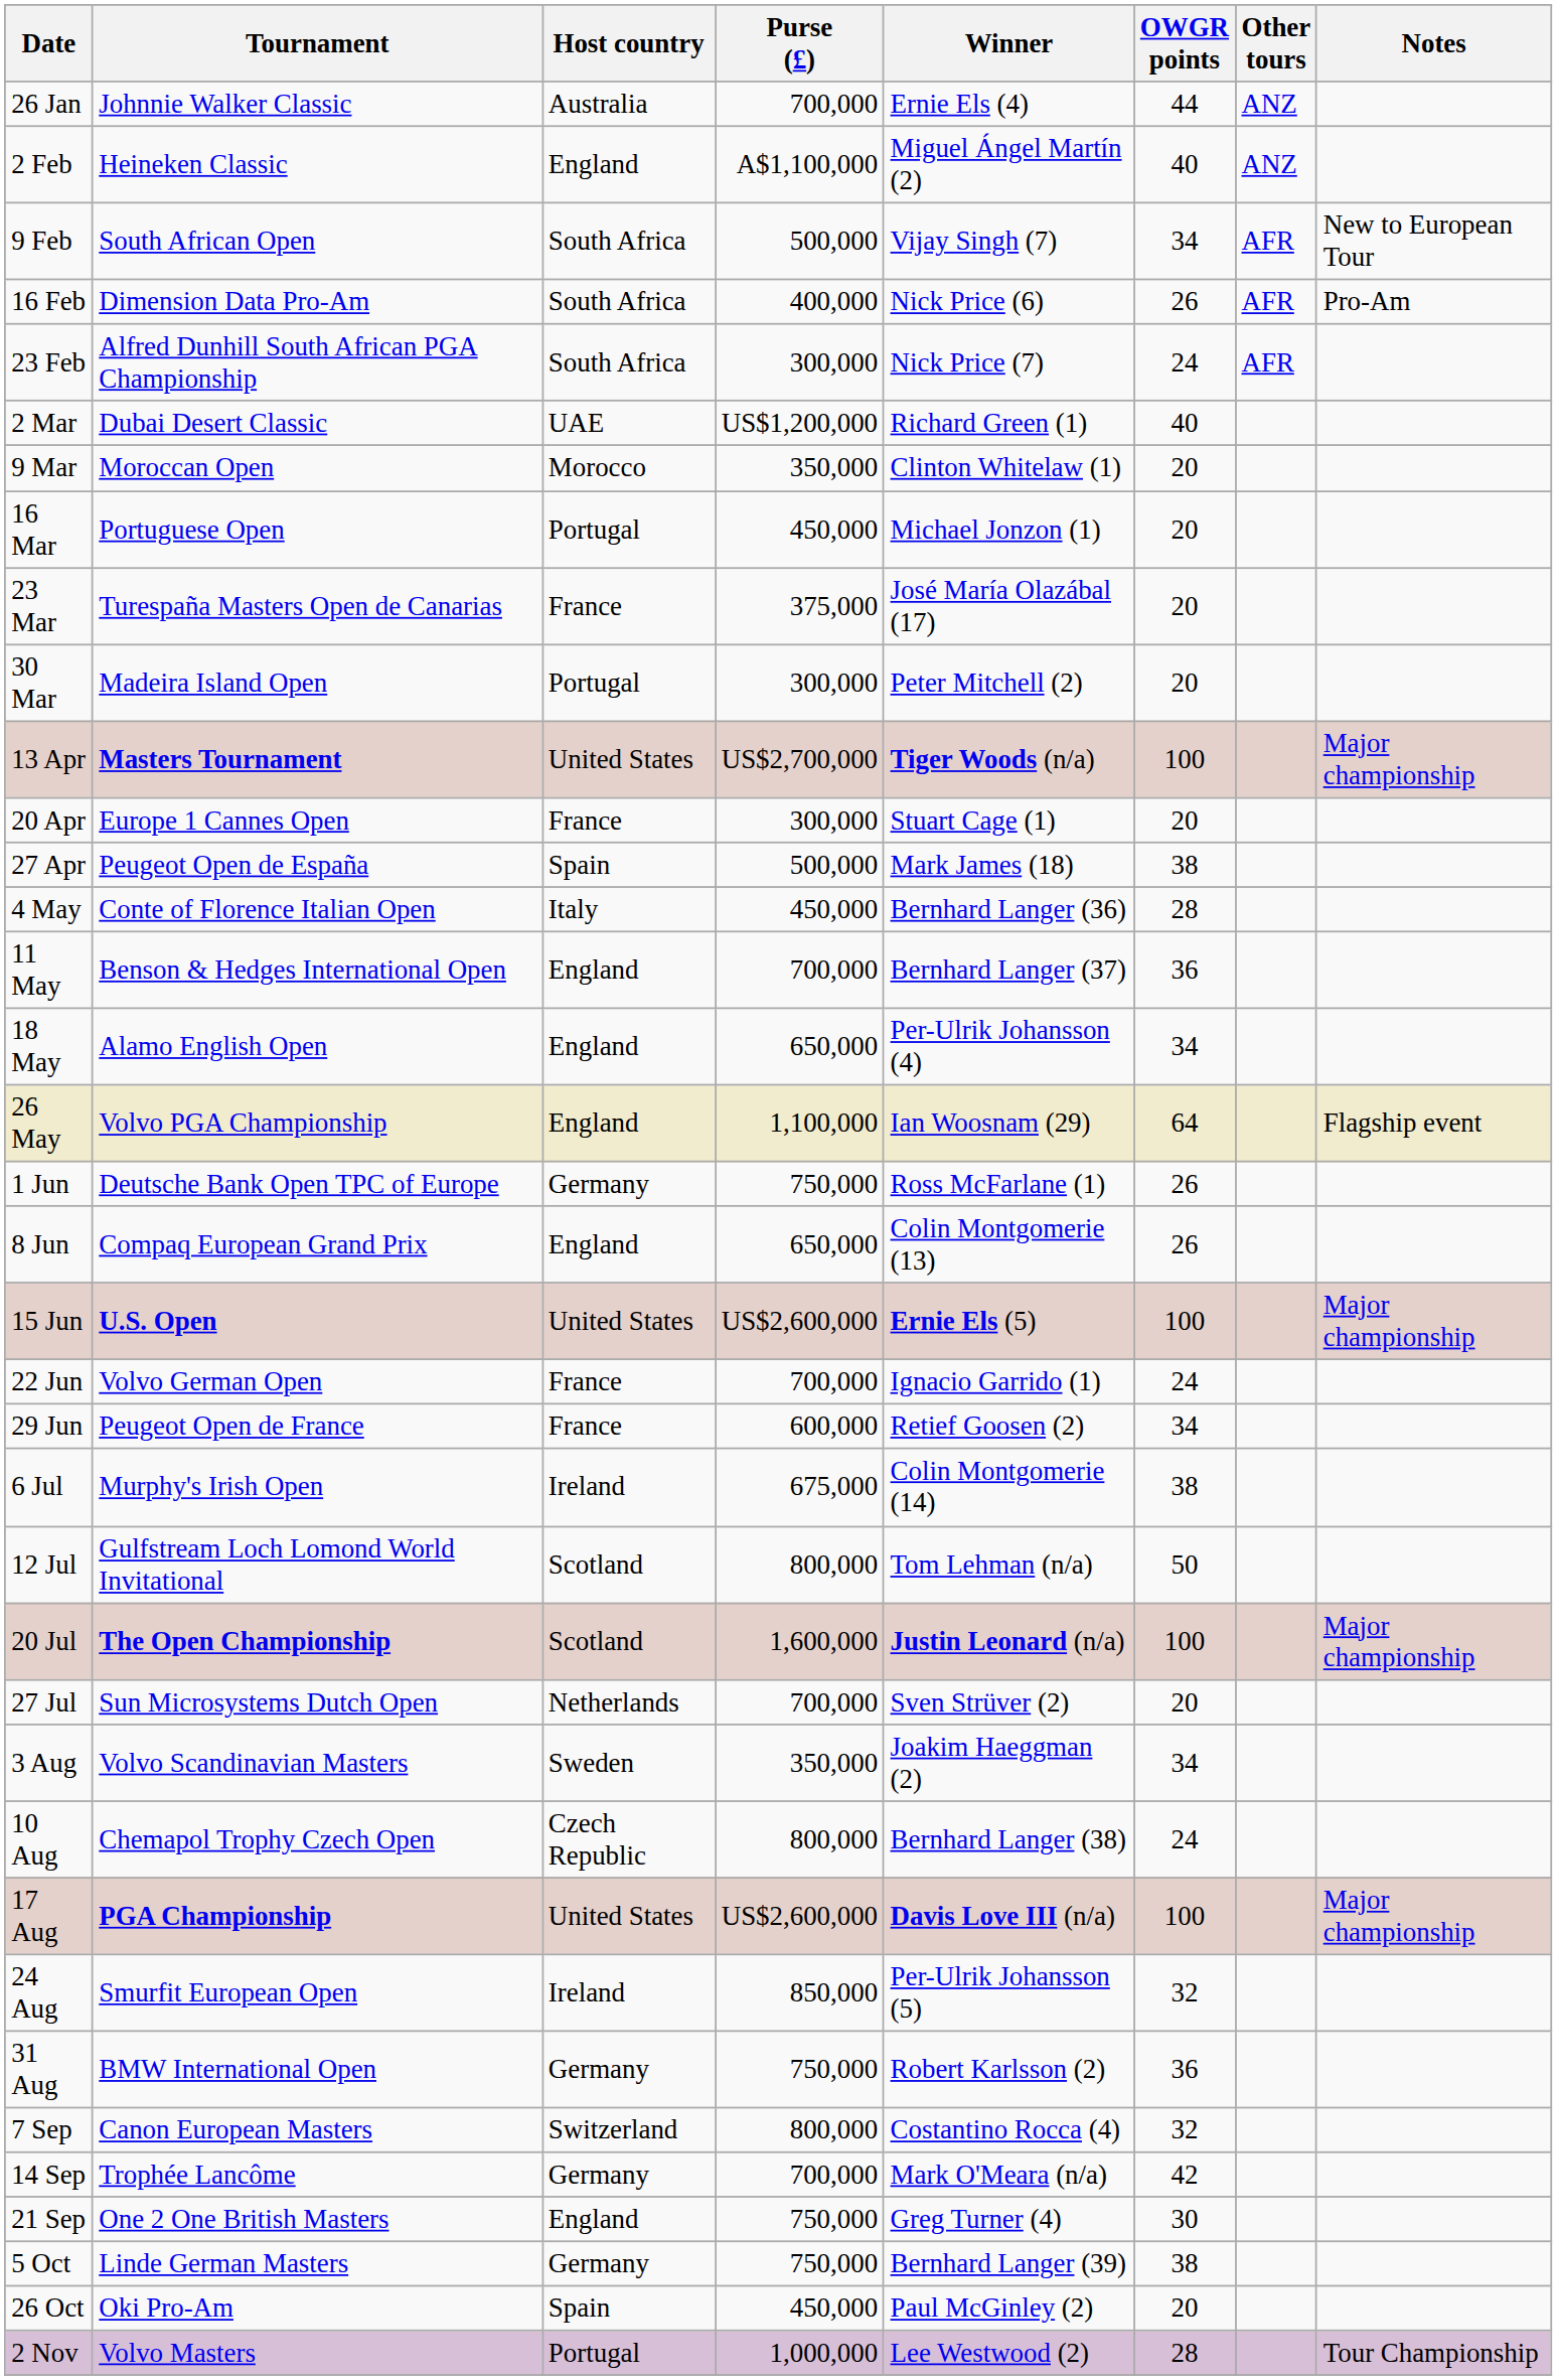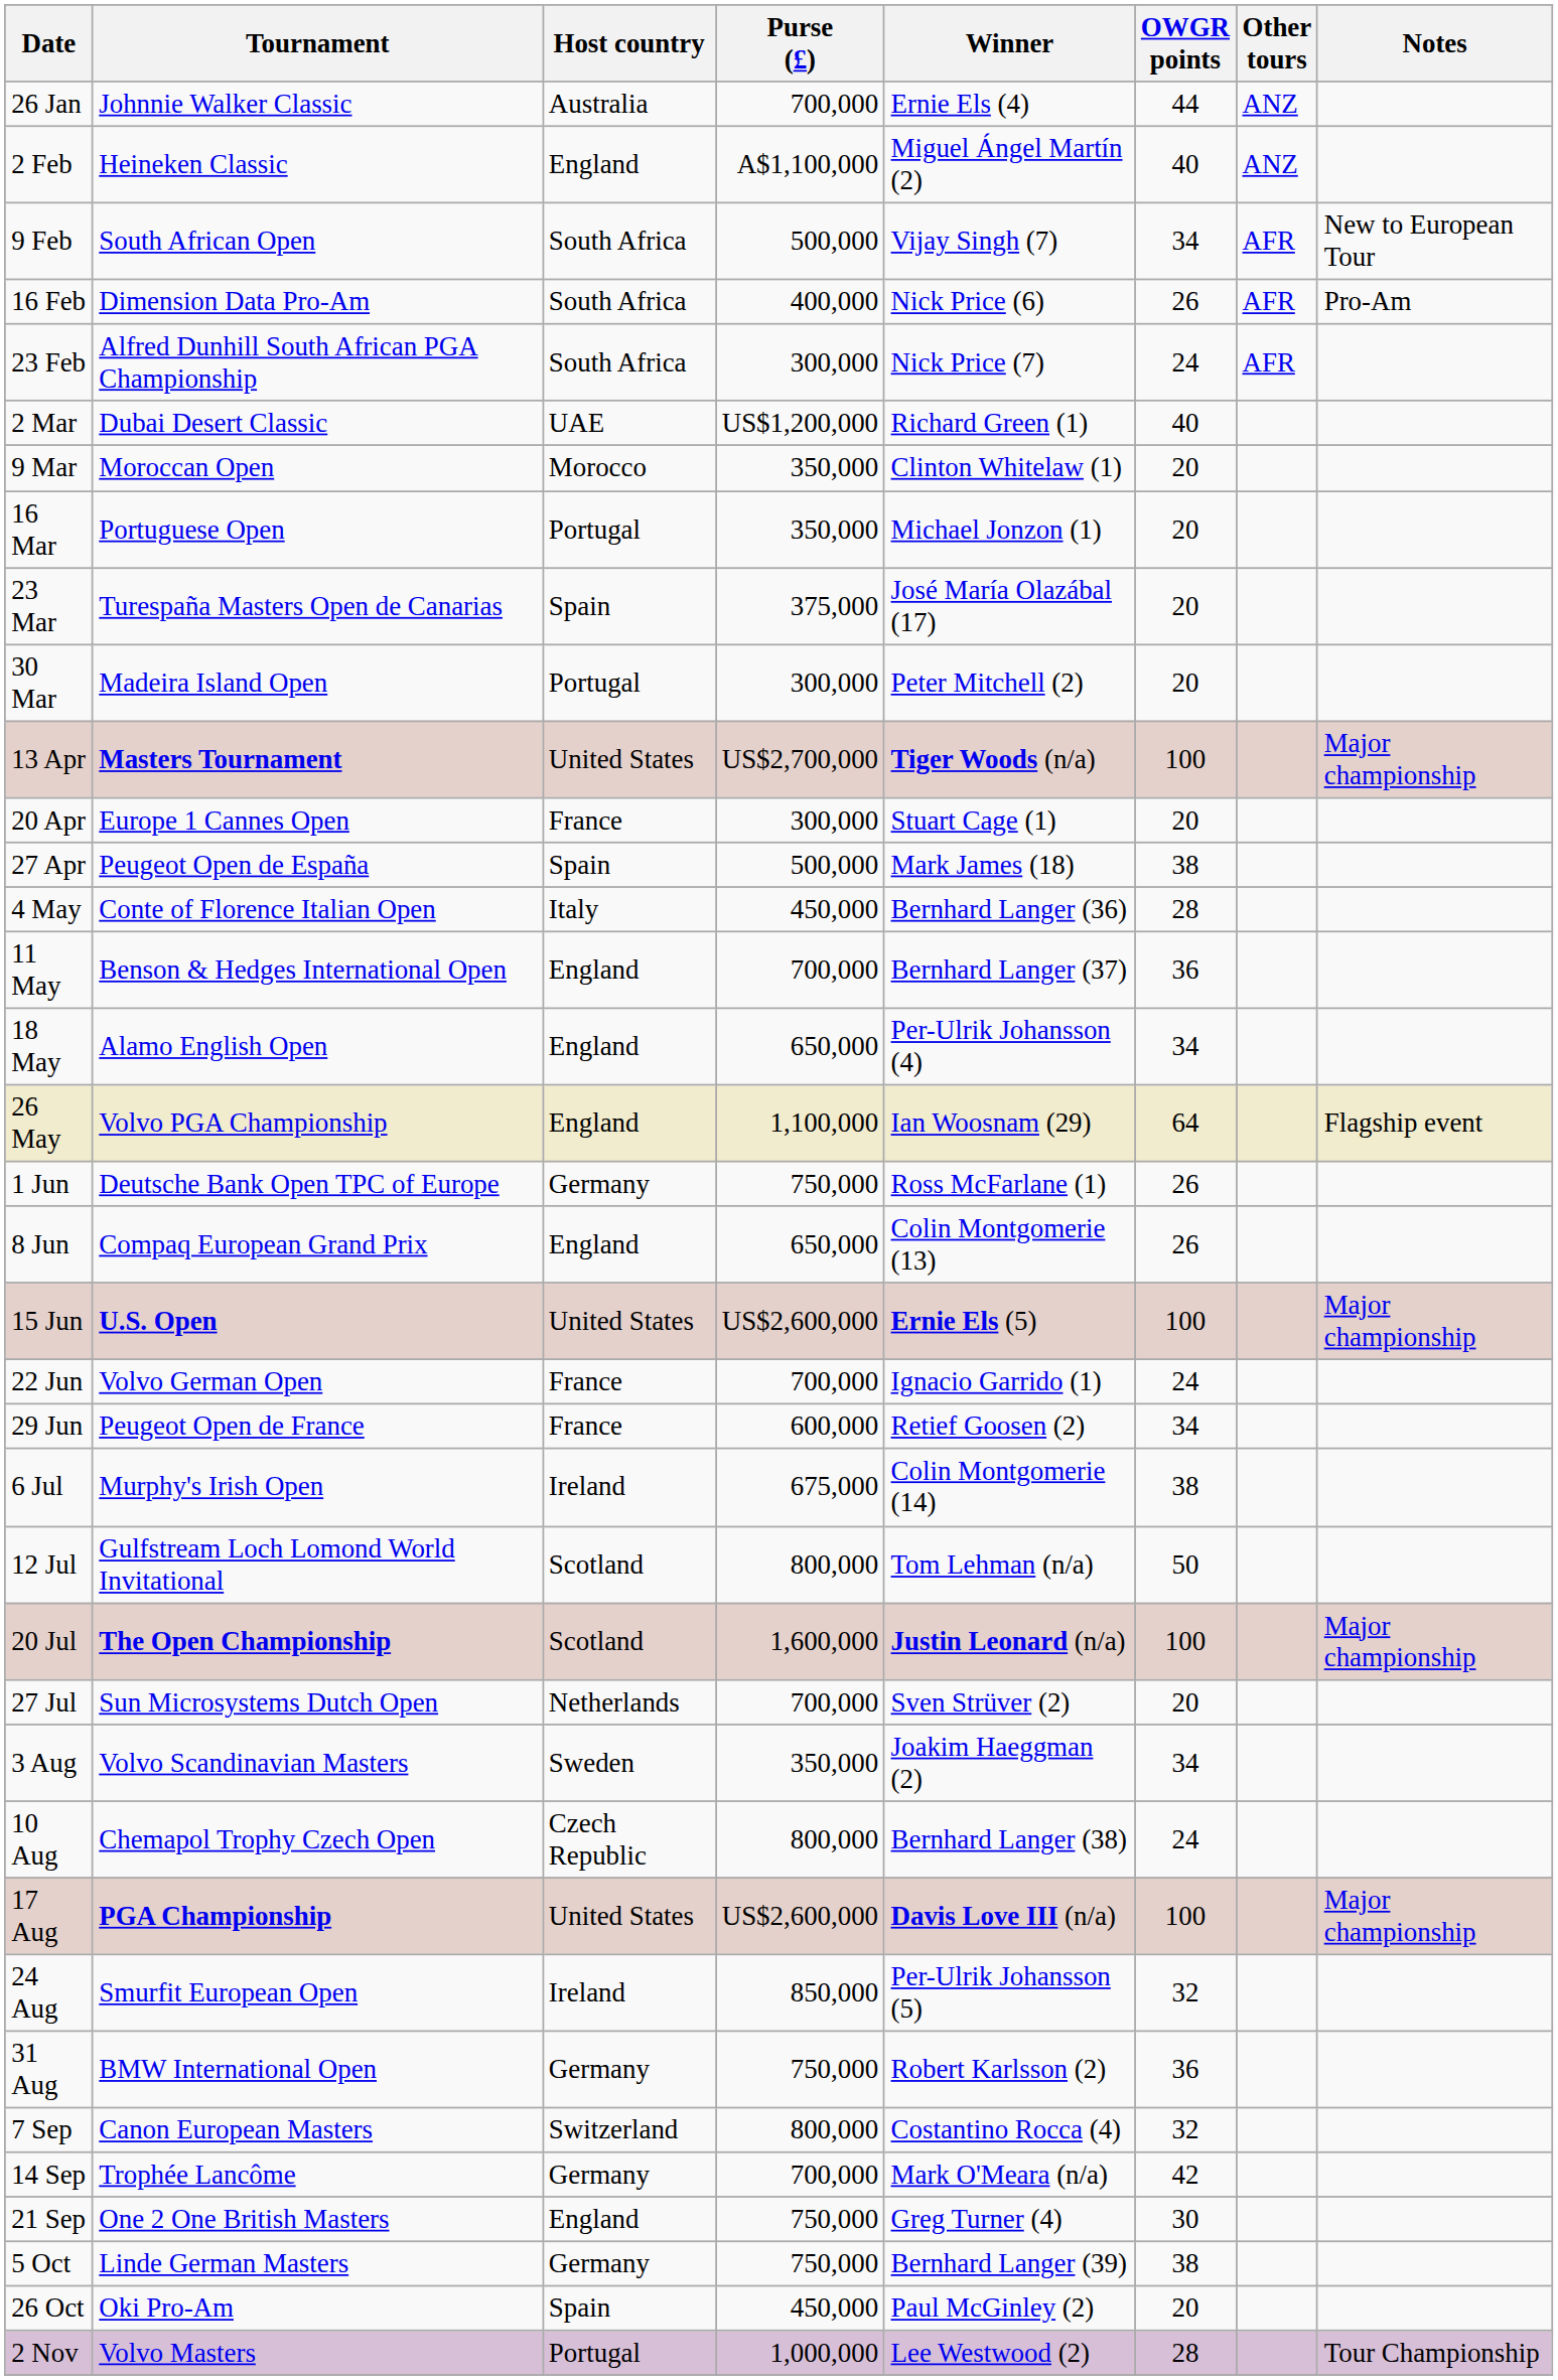16 Mar | Purse (£): 450,000 -> 350,000
23 Mar | Host country: France -> Spain
